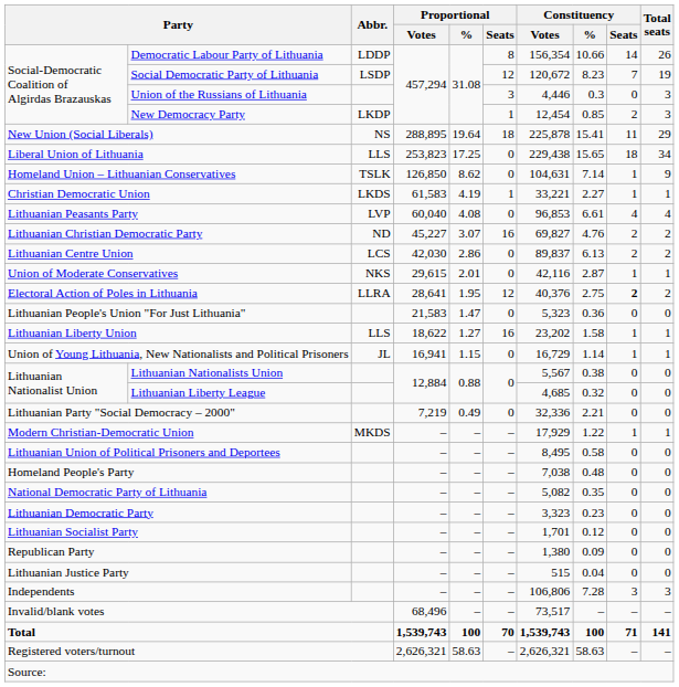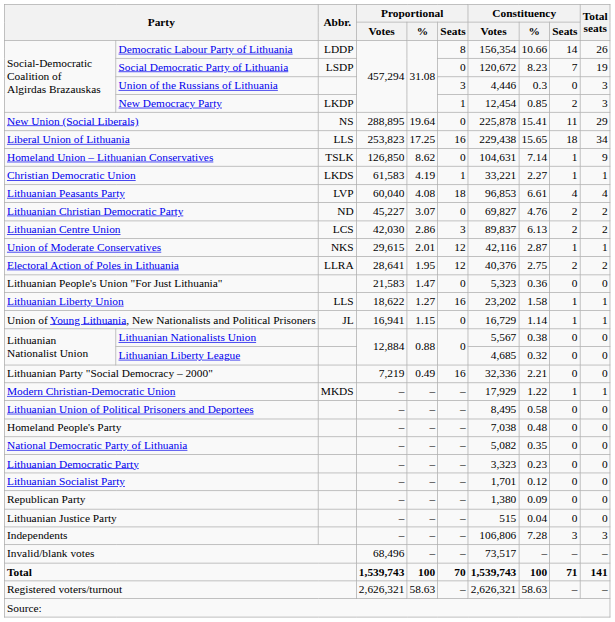Social Democratic Party of Lithuania | Proportional / Seats: 12 -> 0
New Union (Social Liberals) | Proportional / Seats: 18 -> 0
Liberal Union of Lithuania | Proportional / Seats: 0 -> 16
Lithuanian Peasants Party | Proportional / Seats: 0 -> 18
Lithuanian Christian Democratic Party | Proportional / Seats: 16 -> 0
Lithuanian Centre Union | Proportional / Seats: 0 -> 3
Union of Moderate Conservatives | Proportional / Seats: 0 -> 12
Electoral Action of Poles in Lithuania | Constituency / Seats: bold -> normal
Lithuanian Party "Social Democracy – 2000" | Proportional / Seats: 0 -> 16
